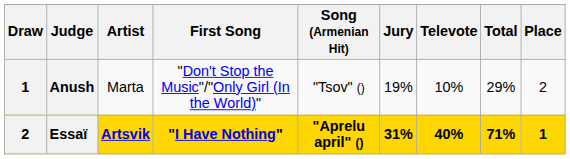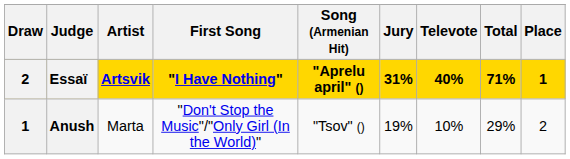rows swapped: Anush <-> Essaï
